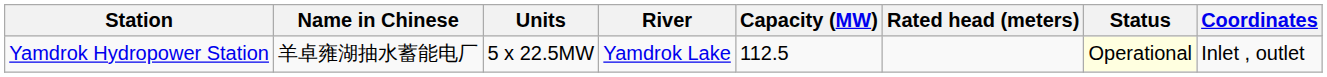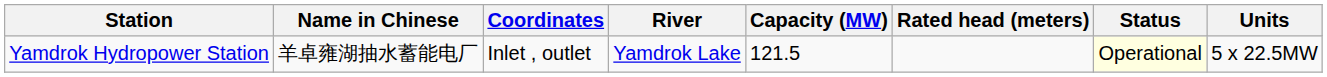columns swapped: Coordinates <-> Units
Yamdrok Hydropower Station | Capacity (MW): 112.5 -> 121.5
